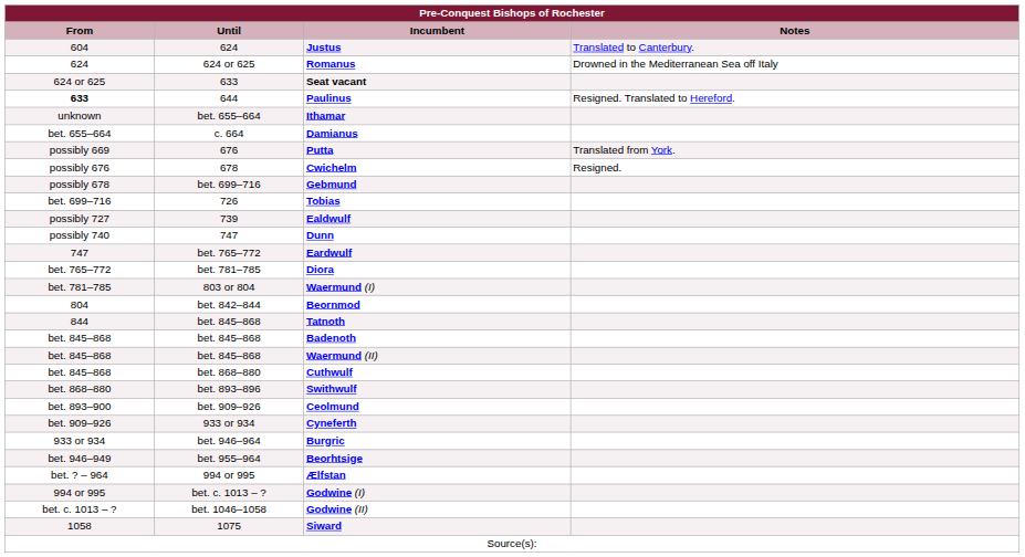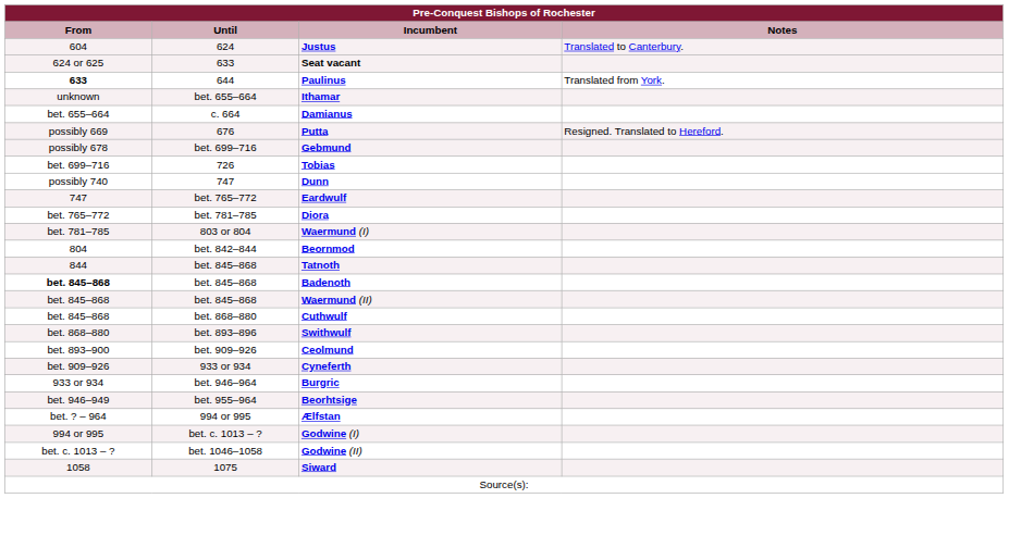- row: 624 | 624 or 625 | Romanus | Drowned in the Mediterranean Sea off Italy
Paulinus | Notes: Resigned. Translated to Hereford. -> Translated from York.
Putta | Notes: Translated from York. -> Resigned. Translated to Hereford.
- row: possibly 676 | 678 | Cwichelm | Resigned.
- row: possibly 727 | 739 | Ealdwulf
Badenoth | From: normal -> bold
